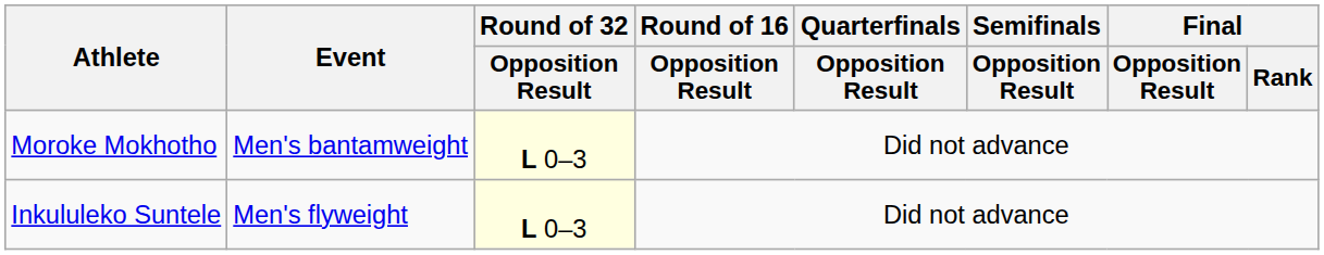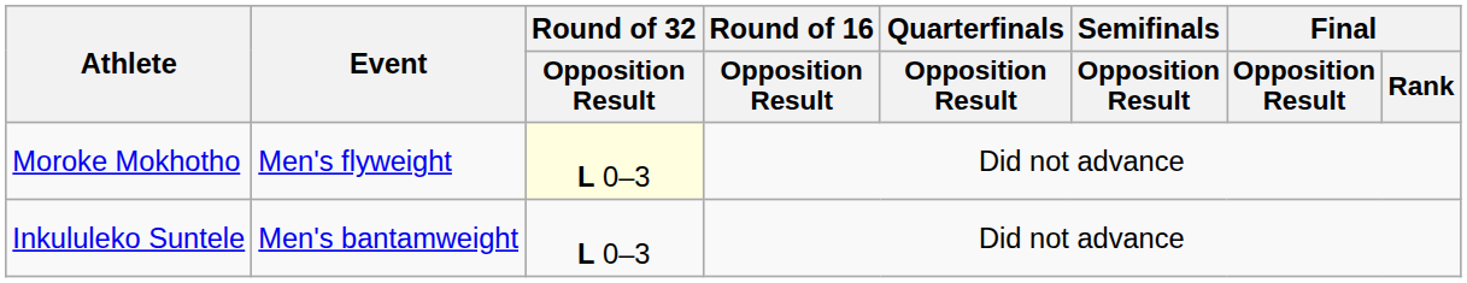Moroke Mokhotho | Event: Men's bantamweight -> Men's flyweight
Inkululeko Suntele | Event: Men's flyweight -> Men's bantamweight
Inkululeko Suntele | Round of 32 / Opposition Result: lightyellow background -> no background
